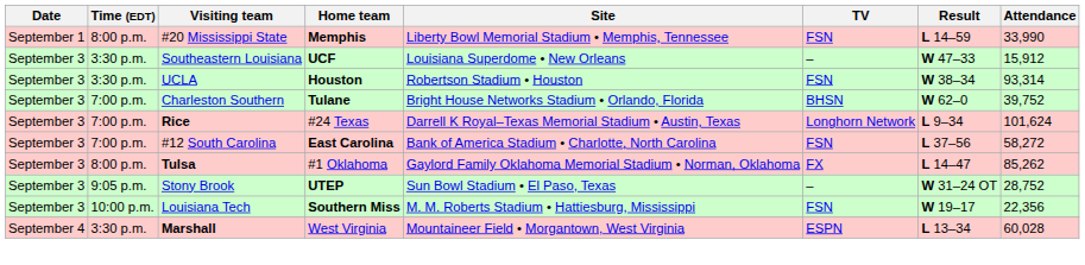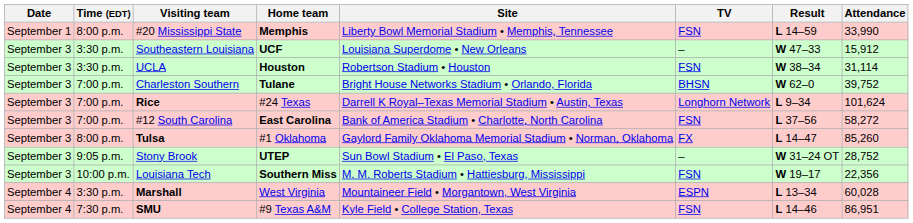UCLA | Attendance: 93,314 -> 31,114
Tulsa | Attendance: 85,262 -> 85,260
+ row: September 4 | 7:30 p.m. | SMU | #9 Texas A&M | Kyle Field • College Station, Texas | FSN | L 14–46 | 86,951
